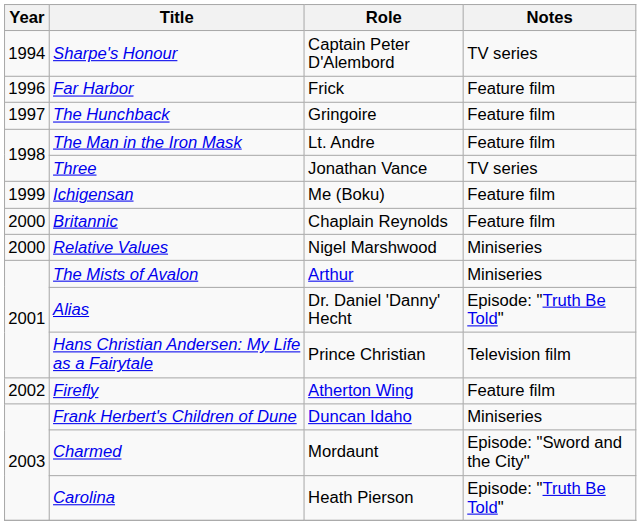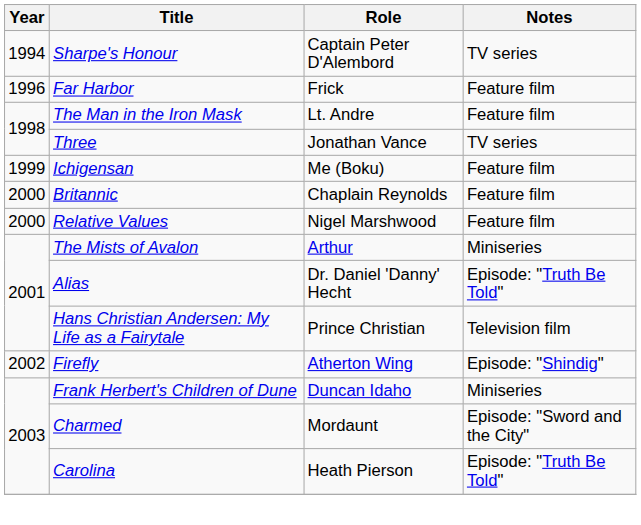- row: 1997 | The Hunchback | Gringoire | Feature film
Relative Values | Notes: Miniseries -> Feature film
Firefly | Notes: Feature film -> Episode: "Shindig"
